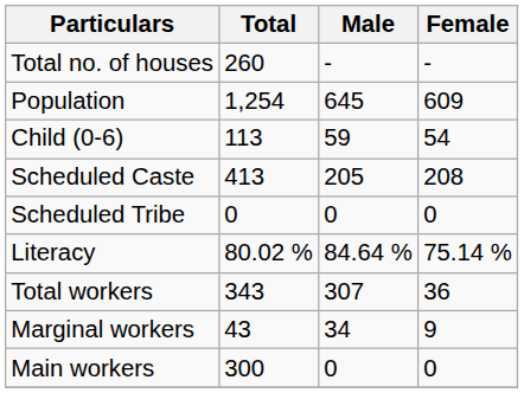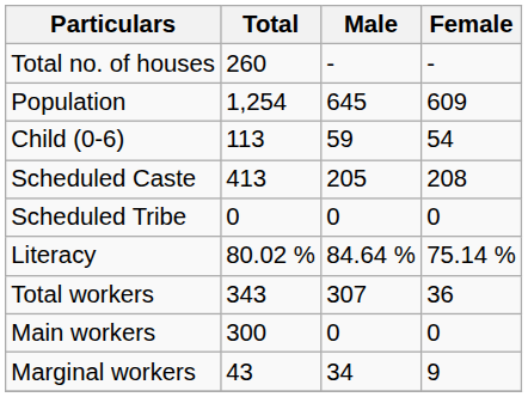rows swapped: Main workers <-> Marginal workers
